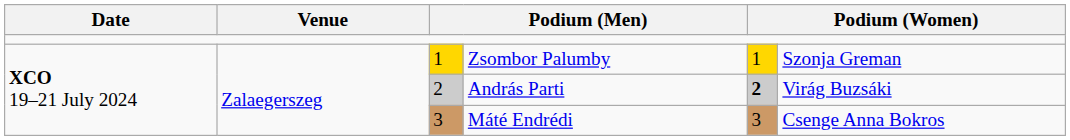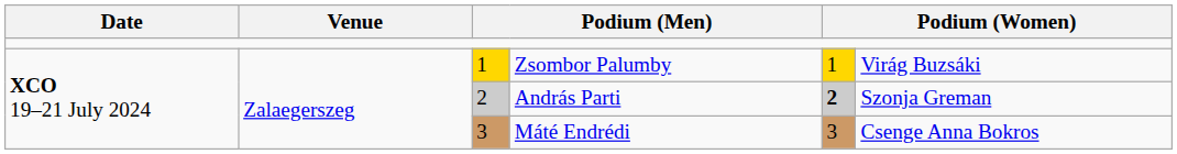Zsombor Palumby | column 6: Szonja Greman -> Virág Buzsáki
András Parti | column 6: Virág Buzsáki -> Szonja Greman
